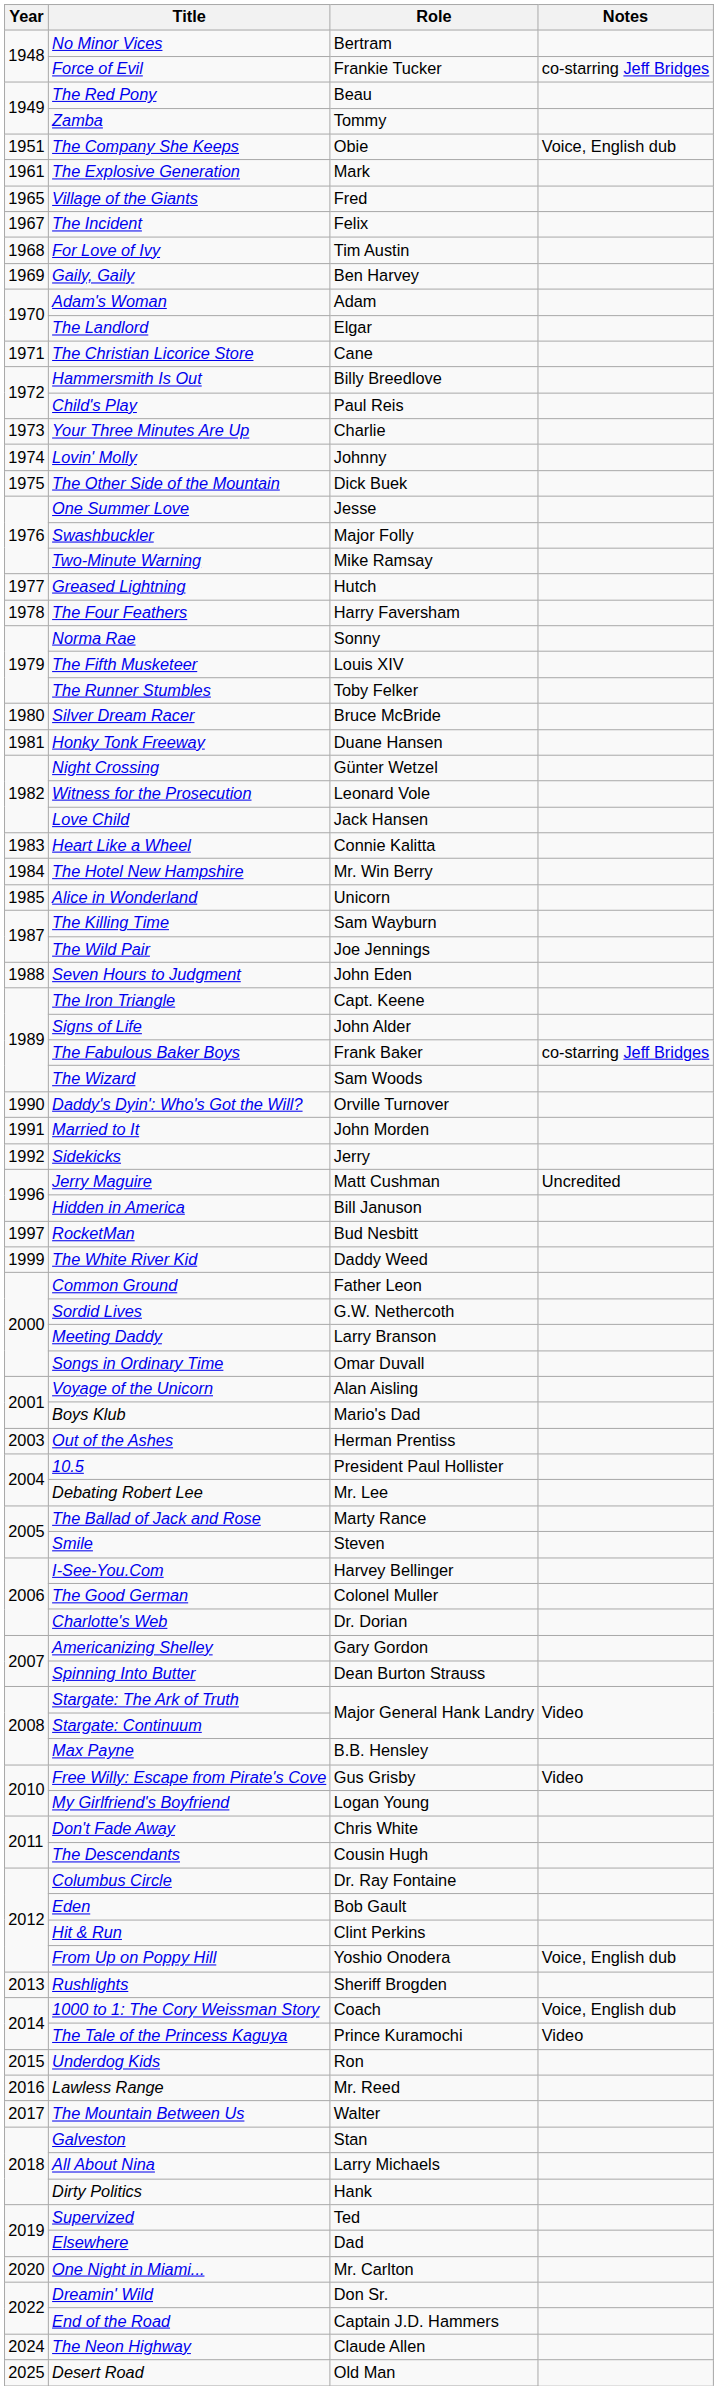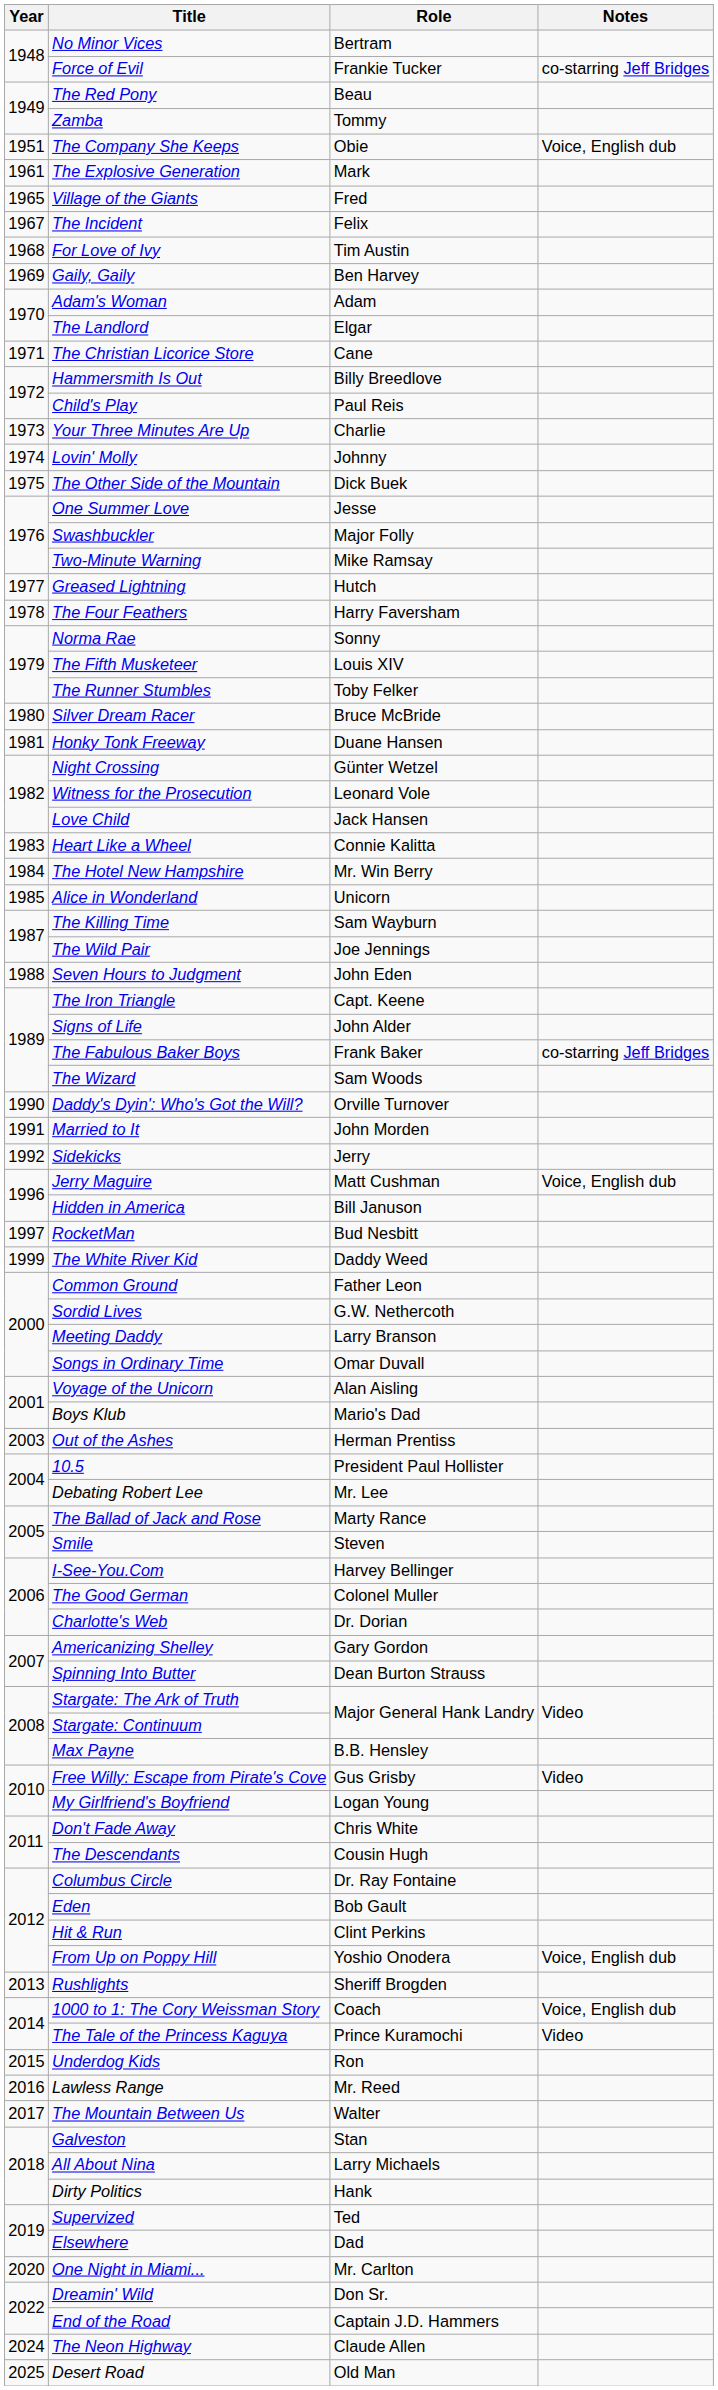Jerry Maguire | Notes: Uncredited -> Voice, English dub
